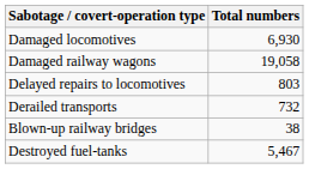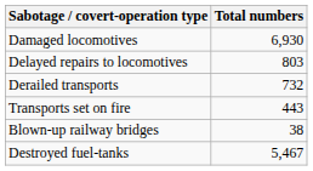- row: Damaged railway wagons | 19,058
+ row: Transports set on fire | 443
